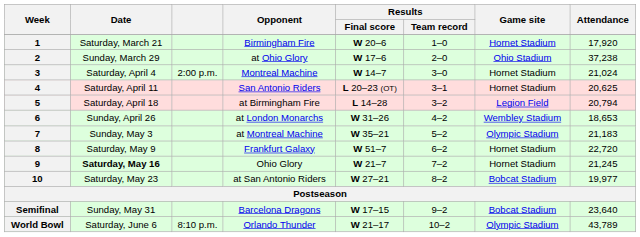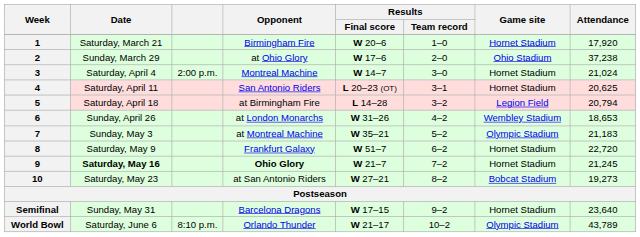9 | Opponent: normal -> bold
10 | Attendance: 19,977 -> 19,273
Semifinal | Game site: Bobcat Stadium -> Hornet Stadium
